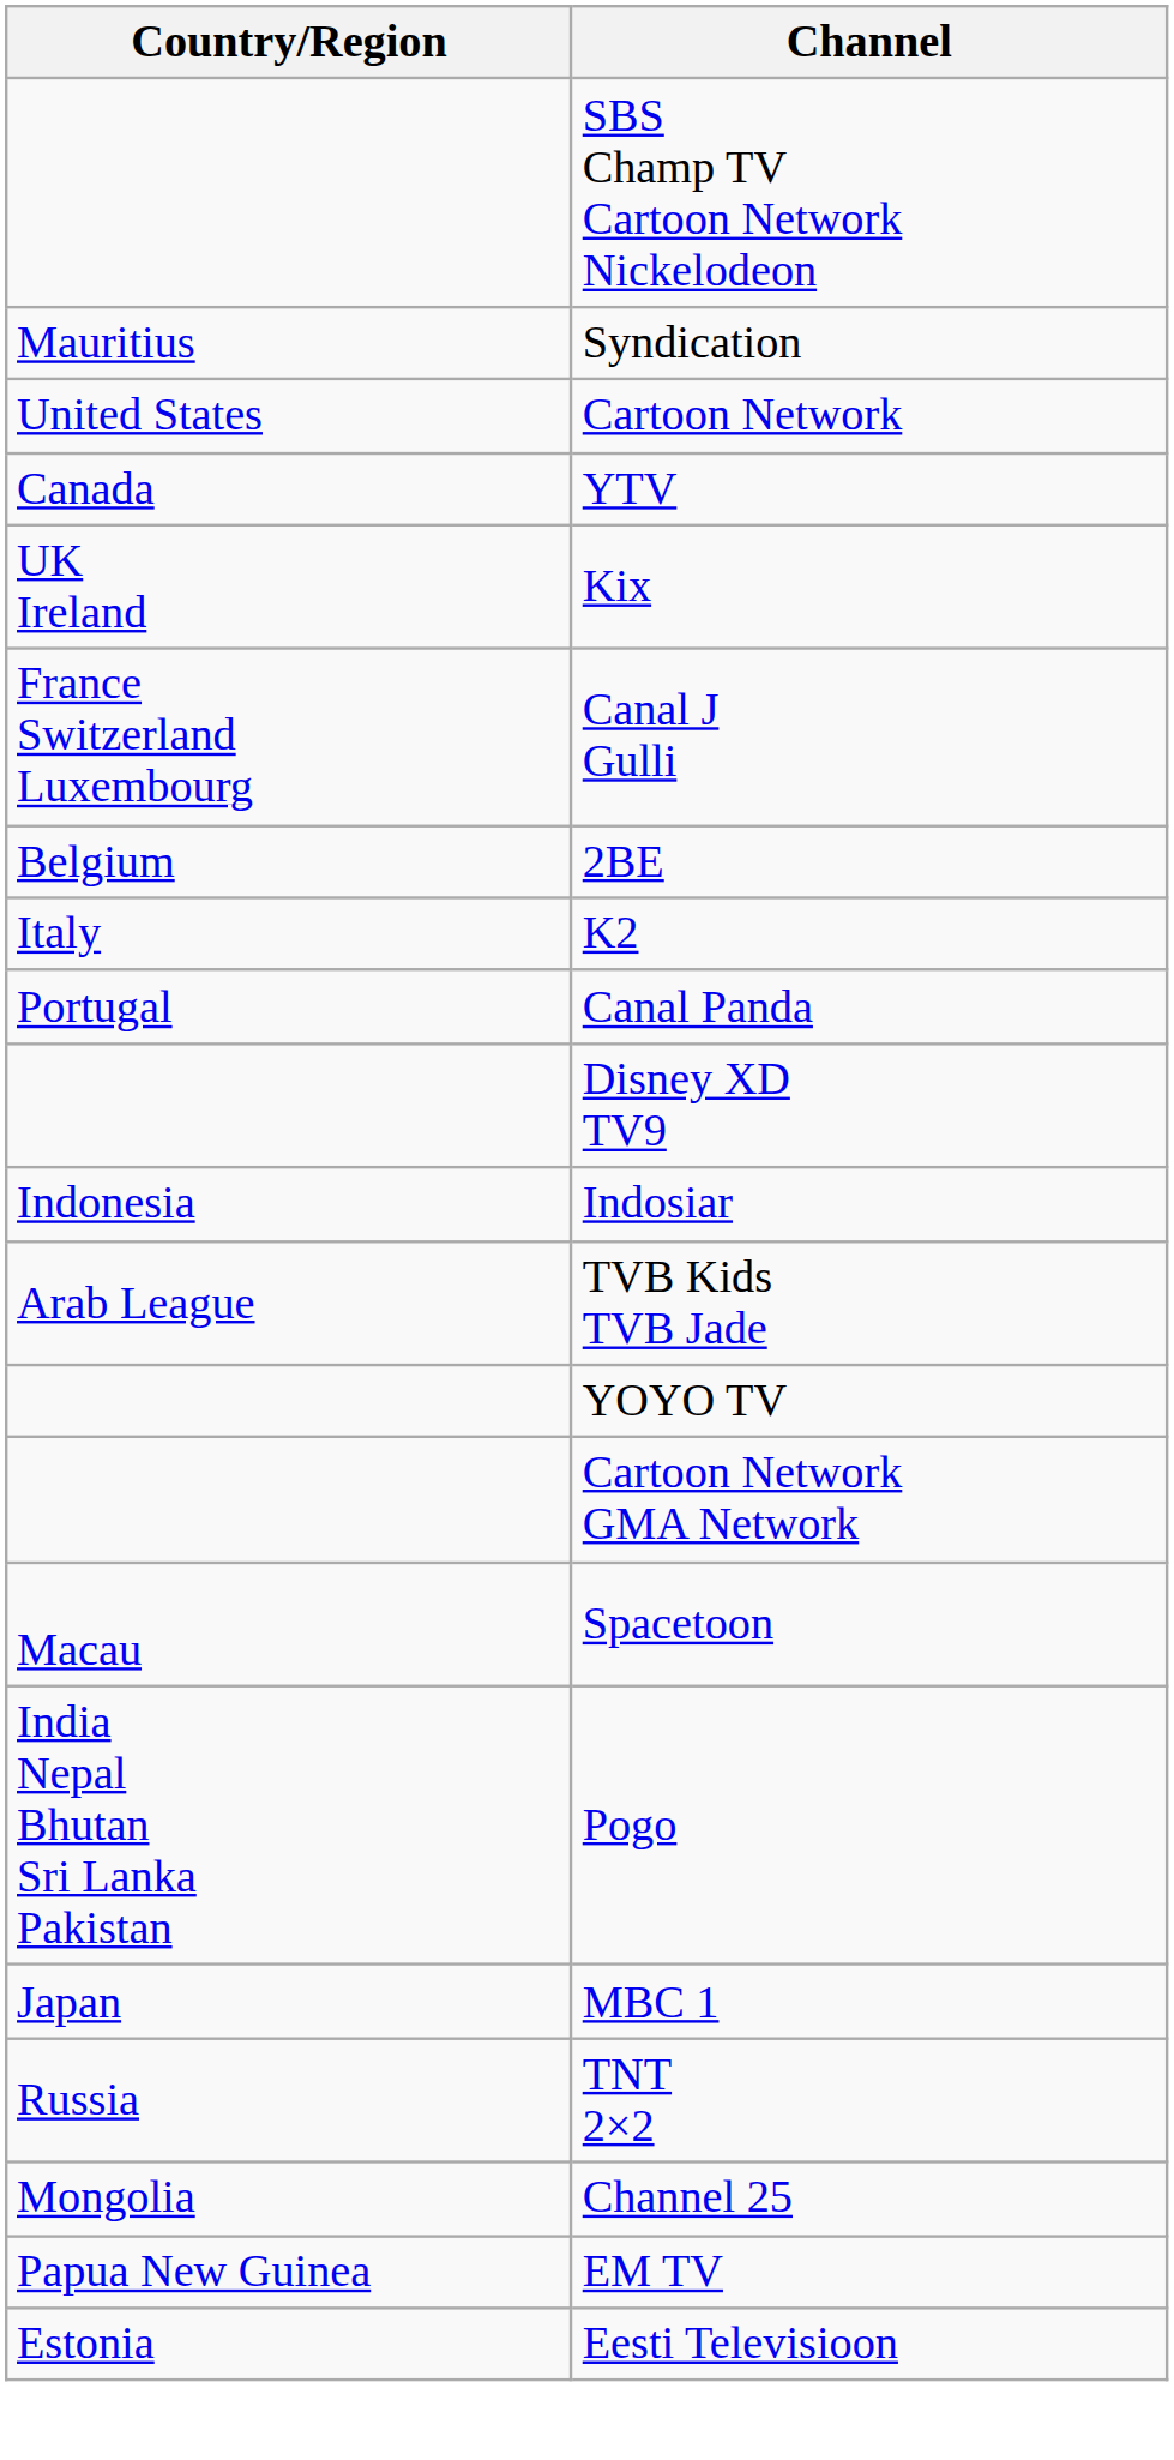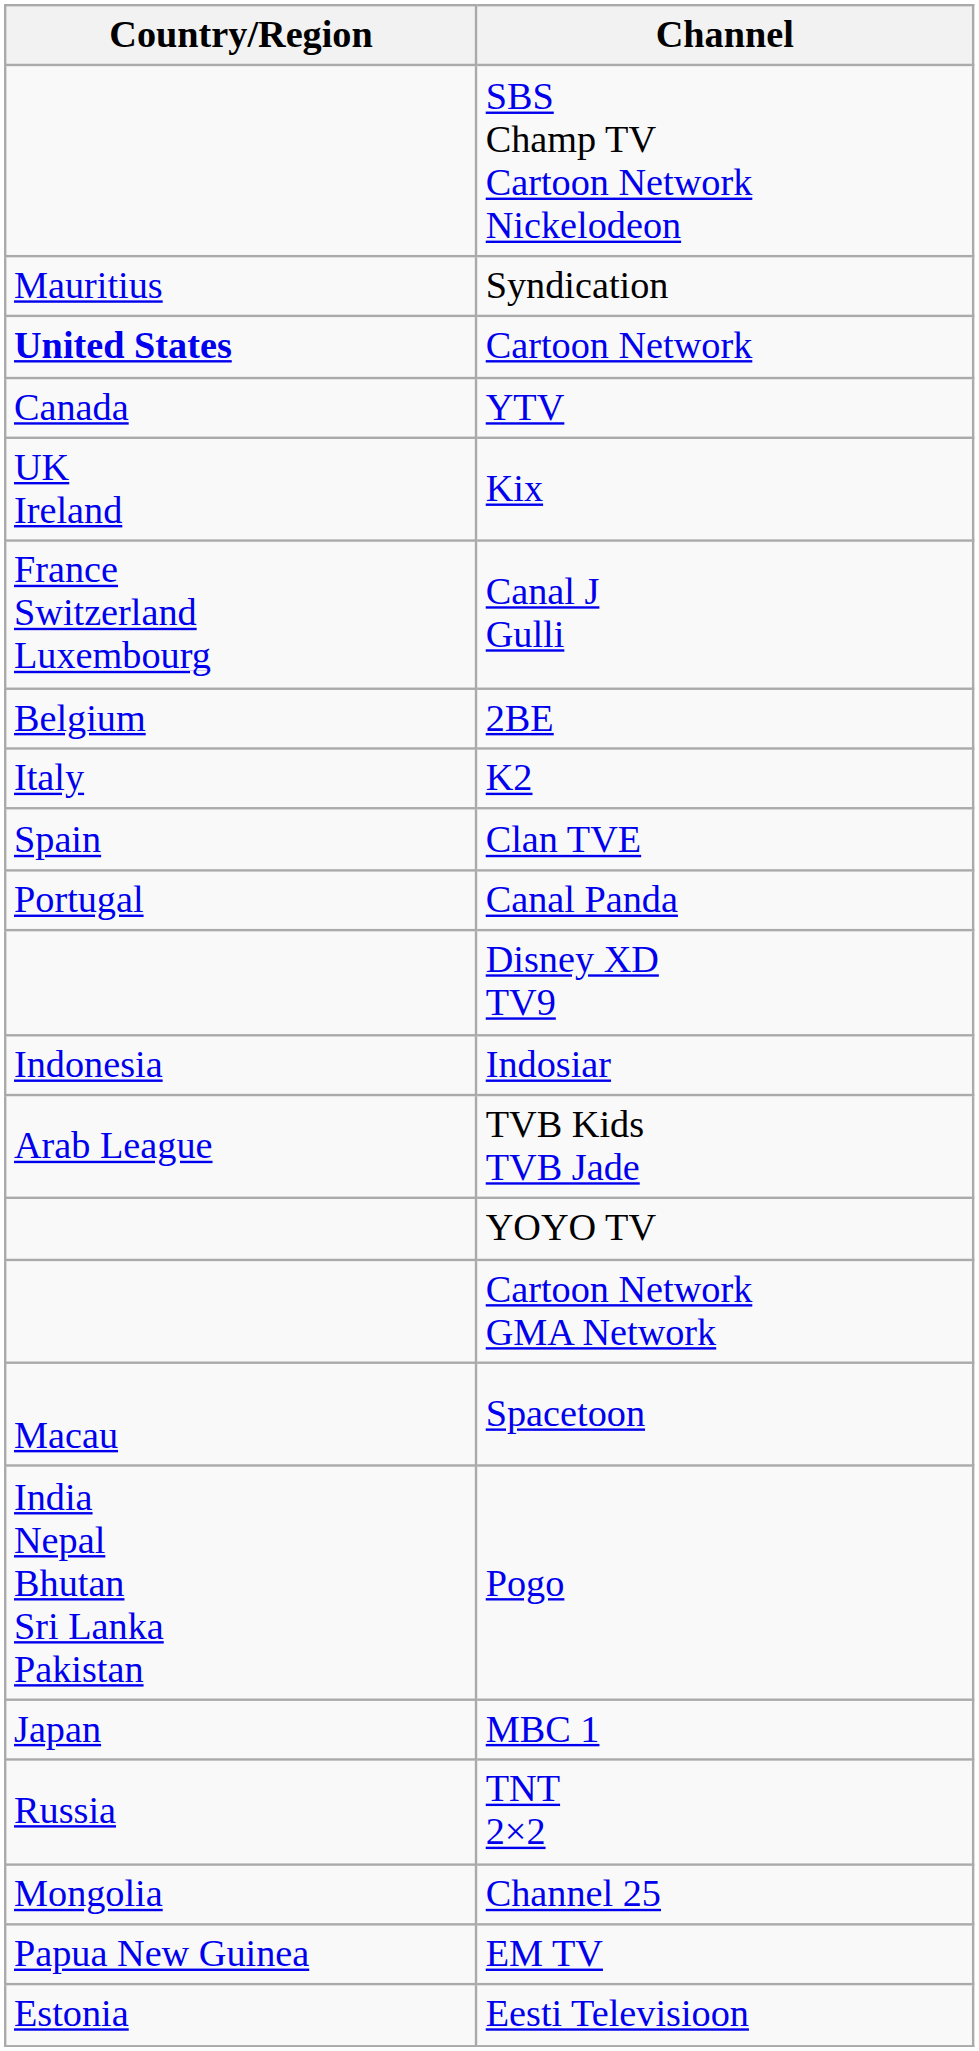Cartoon Network | Country/Region: normal -> bold
+ row: Spain | Clan TVE
